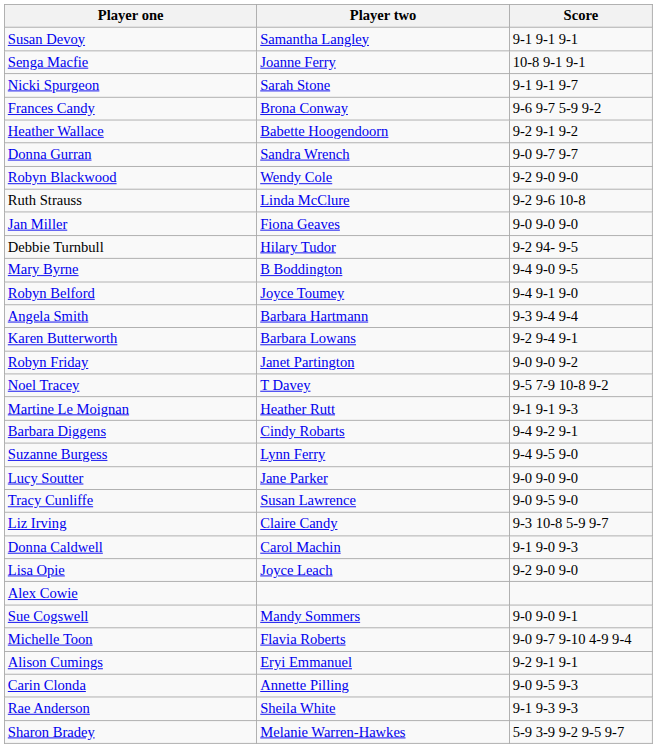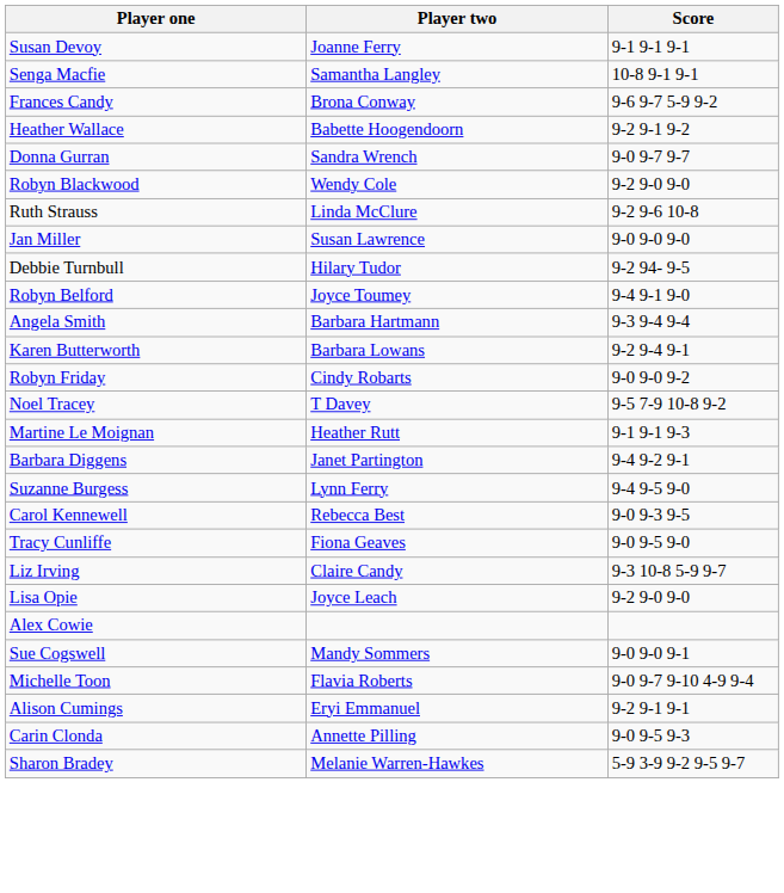Susan Devoy | Player two: Samantha Langley -> Joanne Ferry
Senga Macfie | Player two: Joanne Ferry -> Samantha Langley
- row: Nicki Spurgeon | Sarah Stone | 9-1 9-1 9-7
Jan Miller | Player two: Fiona Geaves -> Susan Lawrence
- row: Mary Byrne | B Boddington | 9-4 9-0 9-5
Robyn Friday | Player two: Janet Partington -> Cindy Robarts
Barbara Diggens | Player two: Cindy Robarts -> Janet Partington
+ row: Carol Kennewell | Rebecca Best | 9-0 9-3 9-5
- row: Lucy Soutter | Jane Parker | 9-0 9-0 9-0
Tracy Cunliffe | Player two: Susan Lawrence -> Fiona Geaves
- row: Donna Caldwell | Carol Machin | 9-1 9-0 9-3
- row: Rae Anderson | Sheila White | 9-1 9-3 9-3
